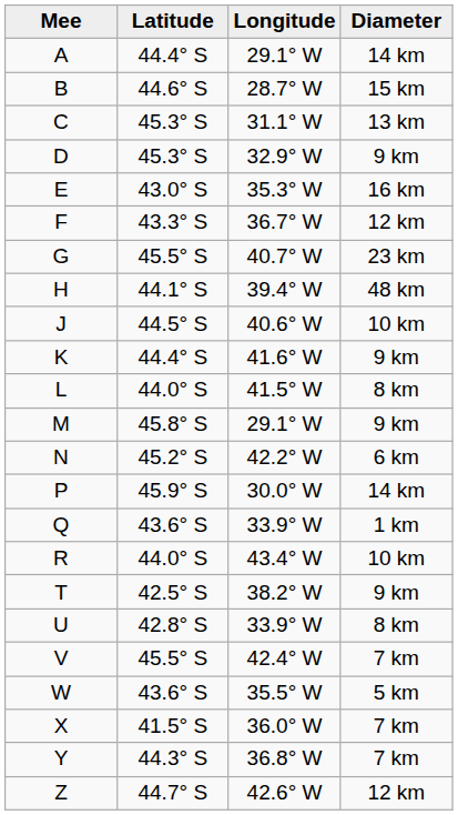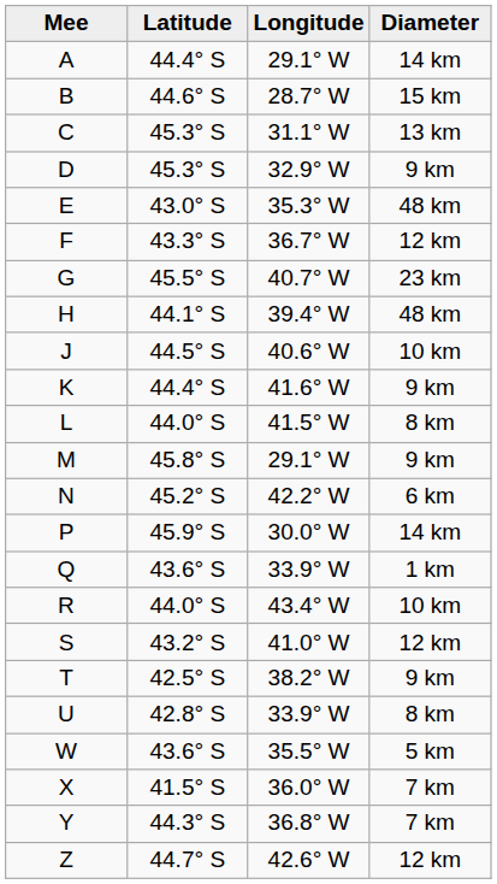E | Diameter: 16 km -> 48 km
+ row: S | 43.2° S | 41.0° W | 12 km
- row: V | 45.5° S | 42.4° W | 7 km
